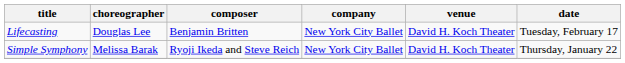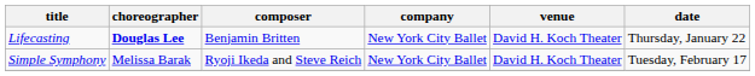Lifecasting | choreographer: normal -> bold
Lifecasting | date: Tuesday, February 17 -> Thursday, January 22
Simple Symphony | date: Thursday, January 22 -> Tuesday, February 17
